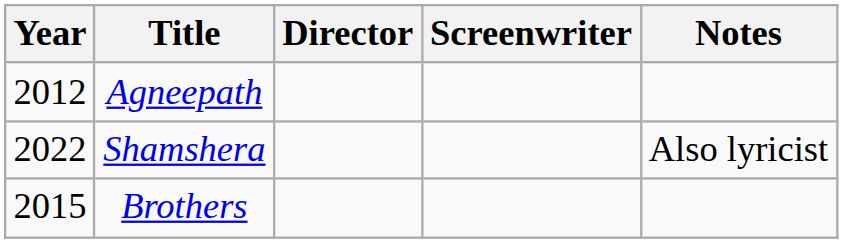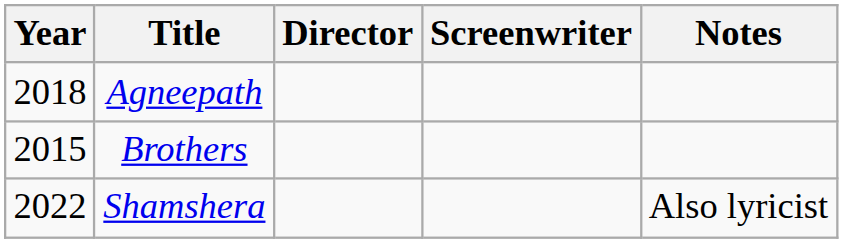Agneepath | Year: 2012 -> 2018
rows swapped: Brothers <-> Shamshera
